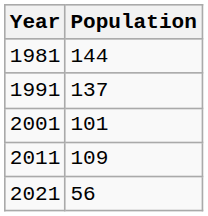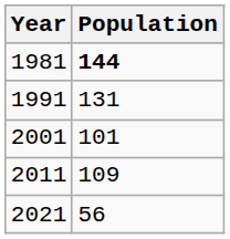1981 | Population: normal -> bold
1991 | Population: 137 -> 131
